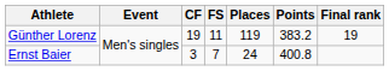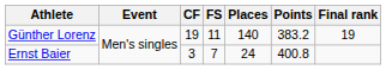Günther Lorenz | Places: 119 -> 140
